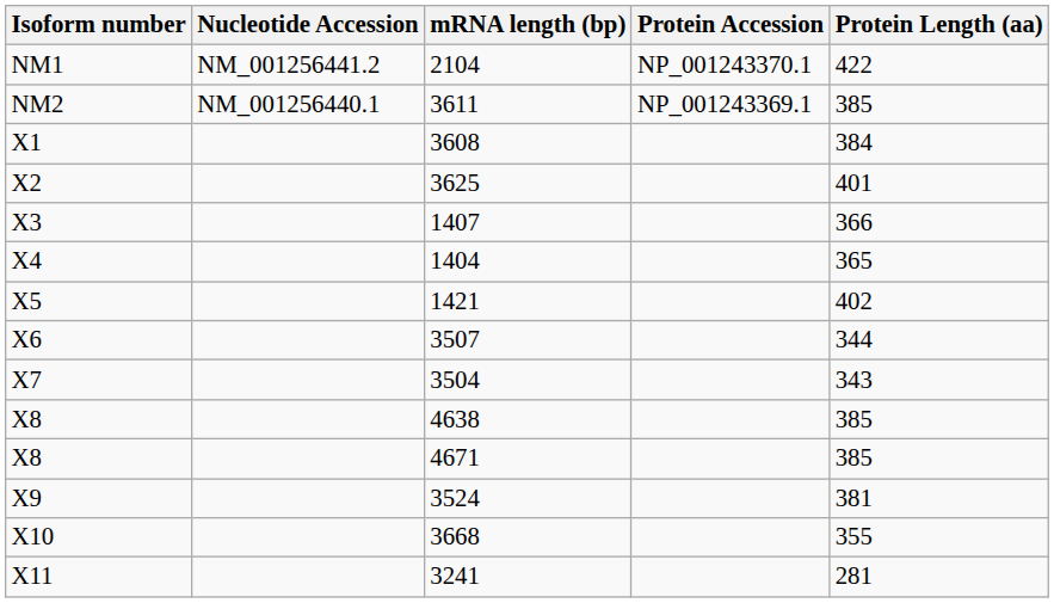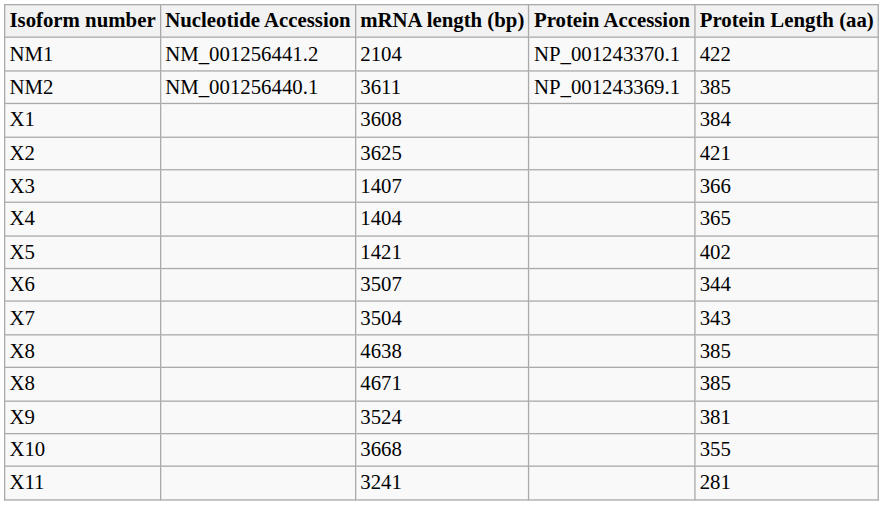3625 | Protein Length (aa): 401 -> 421
